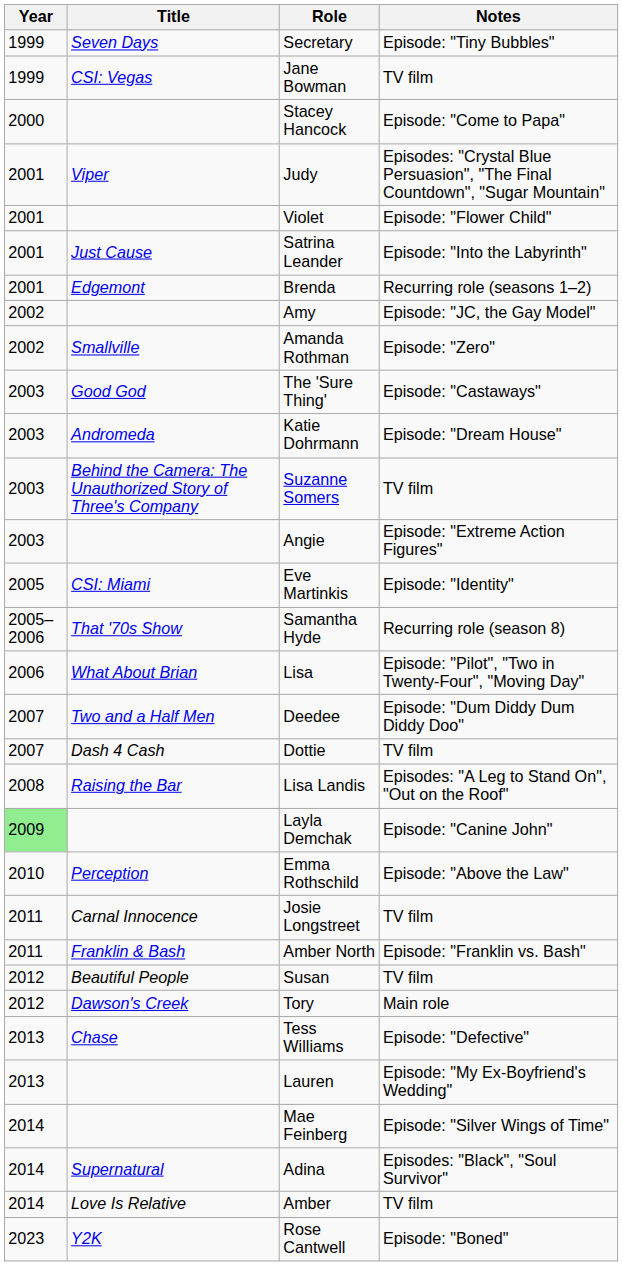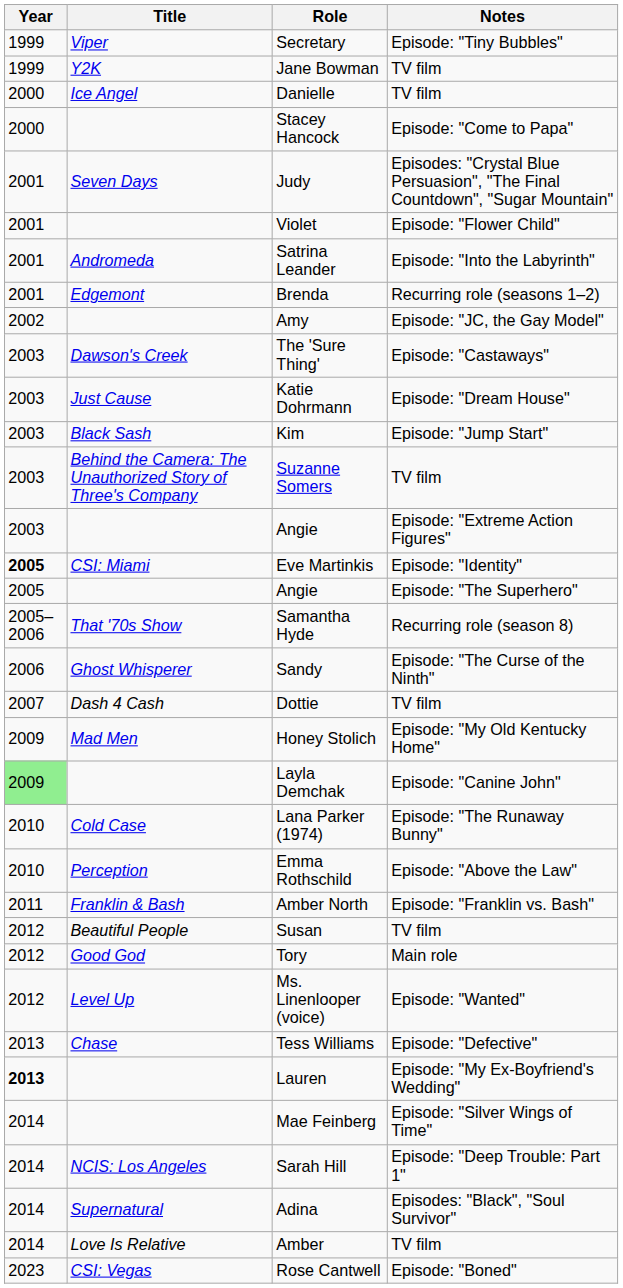Secretary | Title: Seven Days -> Viper
Jane Bowman | Title: CSI: Vegas -> Y2K
+ row: 2000 | Ice Angel | Danielle | TV film
Judy | Title: Viper -> Seven Days
Satrina Leander | Title: Just Cause -> Andromeda
- row: 2002 | Smallville | Amanda Rothman | Episode: "Zero"
The 'Sure Thing' | Title: Good God -> Dawson's Creek
Katie Dohrmann | Title: Andromeda -> Just Cause
+ row: 2003 | Black Sash | Kim | Episode: "Jump Start"
Eve Martinkis | Year: normal -> bold
+ row: 2005 | Angie | Episode: "The Superhero"
- row: 2006 | What About Brian | Lisa | Episode: "Pilot", "Two in Twenty-Four", "Moving Day"
+ row: 2006 | Ghost Whisperer | Sandy | Episode: "The Curse of the Ninth"
- row: 2007 | Two and a Half Men | Deedee | Episode: "Dum Diddy Dum Diddy Doo"
- row: 2008 | Raising the Bar | Lisa Landis | Episodes: "A Leg to Stand On", "Out on the Roof"
+ row: 2009 | Mad Men | Honey Stolich | Episode: "My Old Kentucky Home"
+ row: 2010 | Cold Case | Lana Parker (1974) | Episode: "The Runaway Bunny"
- row: 2011 | Carnal Innocence | Josie Longstreet | TV film
Tory | Title: Dawson's Creek -> Good God
+ row: 2012 | Level Up | Ms. Linenlooper (voice) | Episode: "Wanted"
Lauren | Year: normal -> bold
+ row: 2014 | NCIS: Los Angeles | Sarah Hill | Episode: "Deep Trouble: Part 1"
Rose Cantwell | Title: Y2K -> CSI: Vegas
